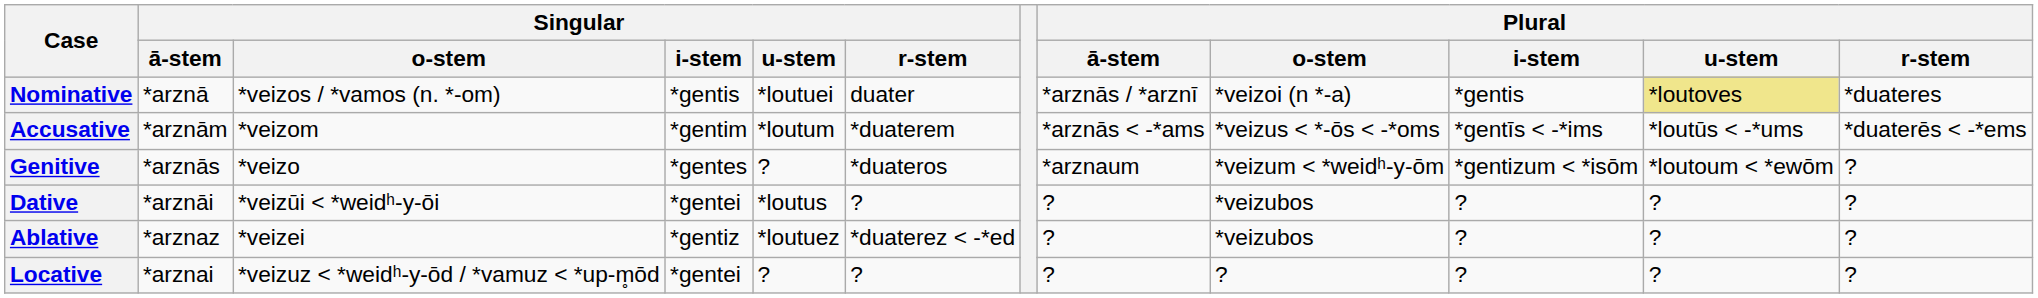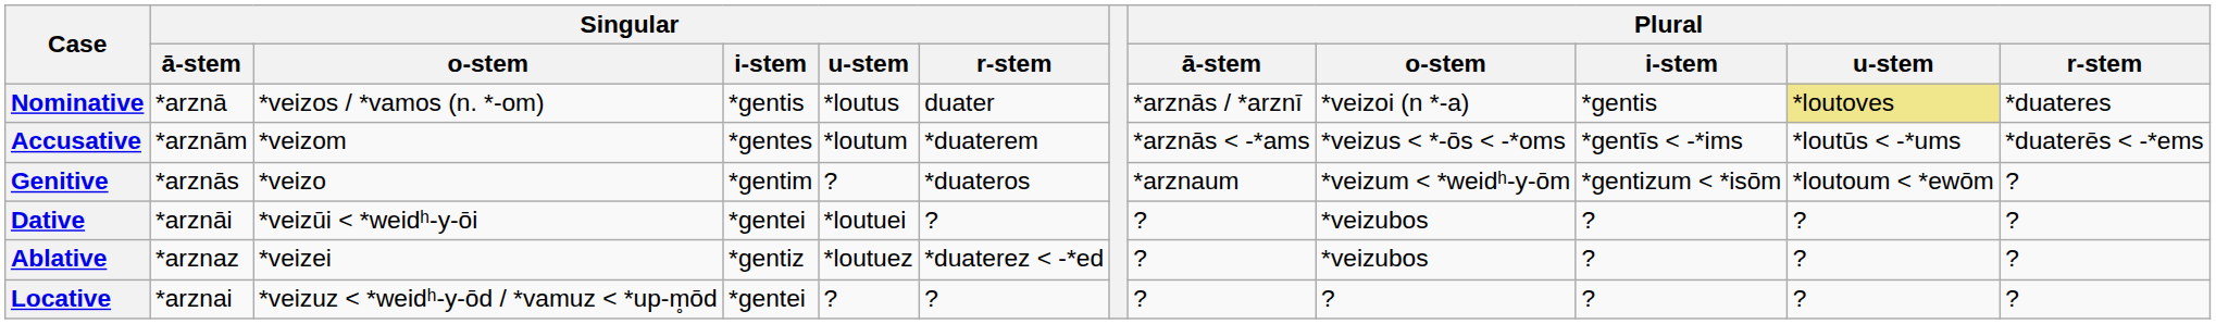Nominative | Singular / u-stem: *loutuei -> *loutus
Accusative | Singular / i-stem: *gentim -> *gentes
Genitive | Singular / i-stem: *gentes -> *gentim
Dative | Singular / u-stem: *loutus -> *loutuei
